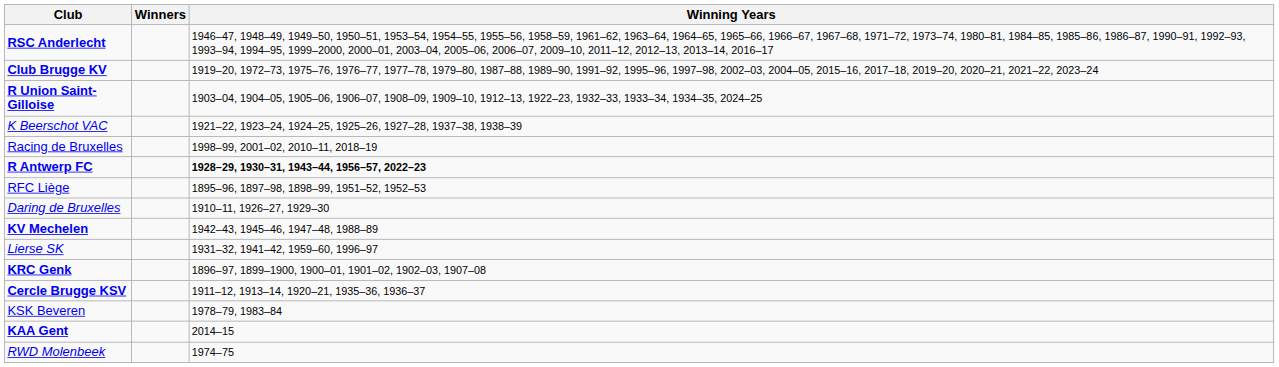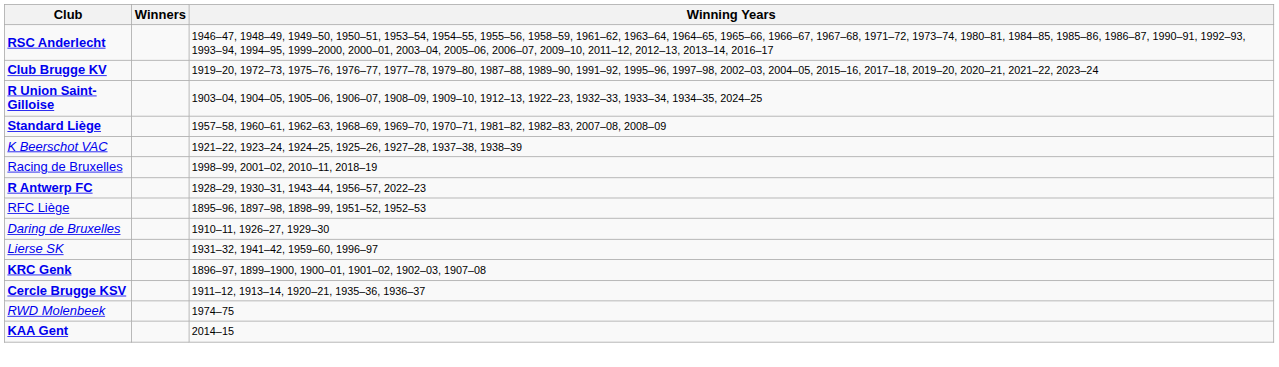+ row: Standard Liège | 1957–58, 1960–61, 1962–63, 1968–69, 1969–70, 1970–71, 1981–82, 1982–83, 2007–08, 2008–09
R Antwerp FC | Winning Years: bold -> normal
- row: KV Mechelen | 1942–43, 1945–46, 1947–48, 1988–89
- row: KSK Beveren | 1978–79, 1983–84
rows swapped: KAA Gent <-> RWD Molenbeek
